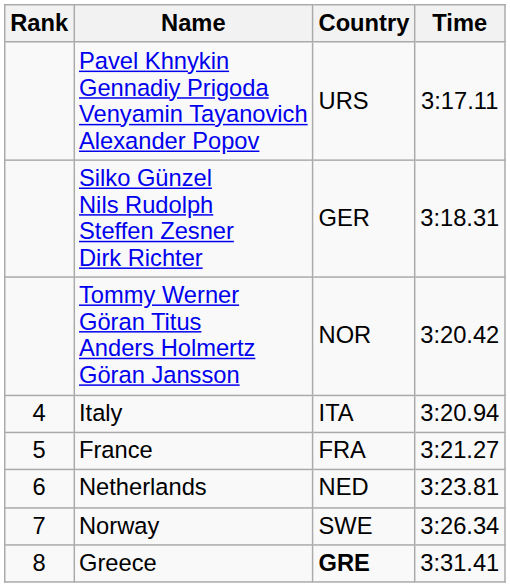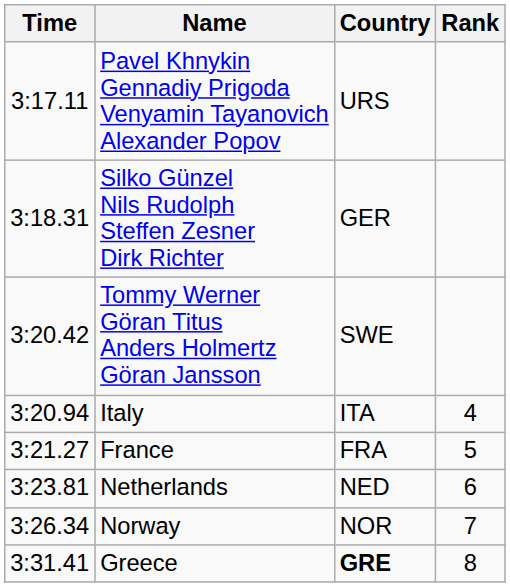columns swapped: Rank <-> Time
Tommy Werner Göran Titus Anders Holmertz Göran Jansson | Country: NOR -> SWE
Norway | Country: SWE -> NOR
